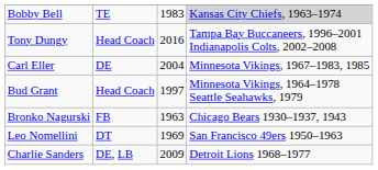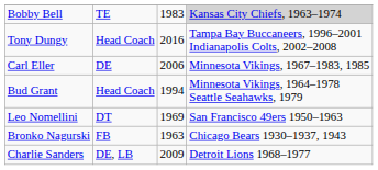Carl Eller | column 3: 2004 -> 2006
Bud Grant | column 3: 1997 -> 1994
rows swapped: Bronko Nagurski <-> Leo Nomellini
